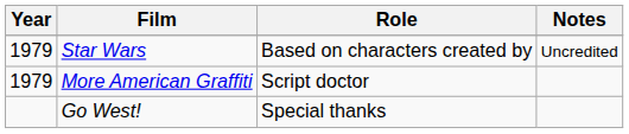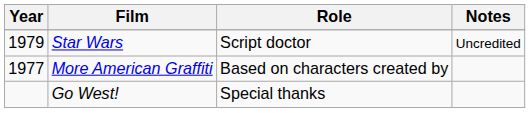Star Wars | Role: Based on characters created by -> Script doctor
More American Graffiti | Year: 1979 -> 1977
More American Graffiti | Role: Script doctor -> Based on characters created by
